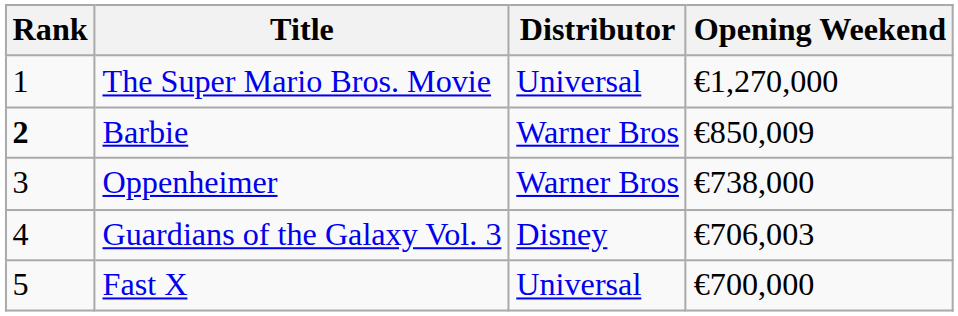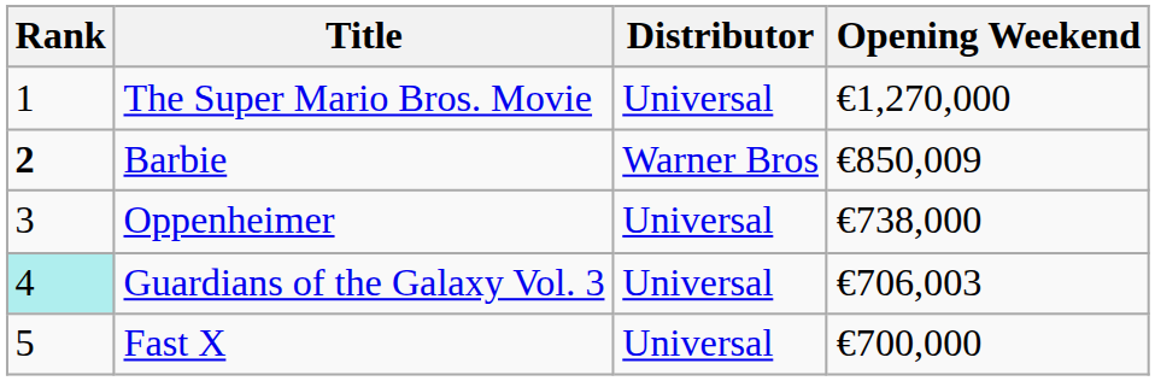Oppenheimer | Distributor: Warner Bros -> Universal
Guardians of the Galaxy Vol. 3 | Rank: no background -> paleturquoise background
Guardians of the Galaxy Vol. 3 | Distributor: Disney -> Universal
